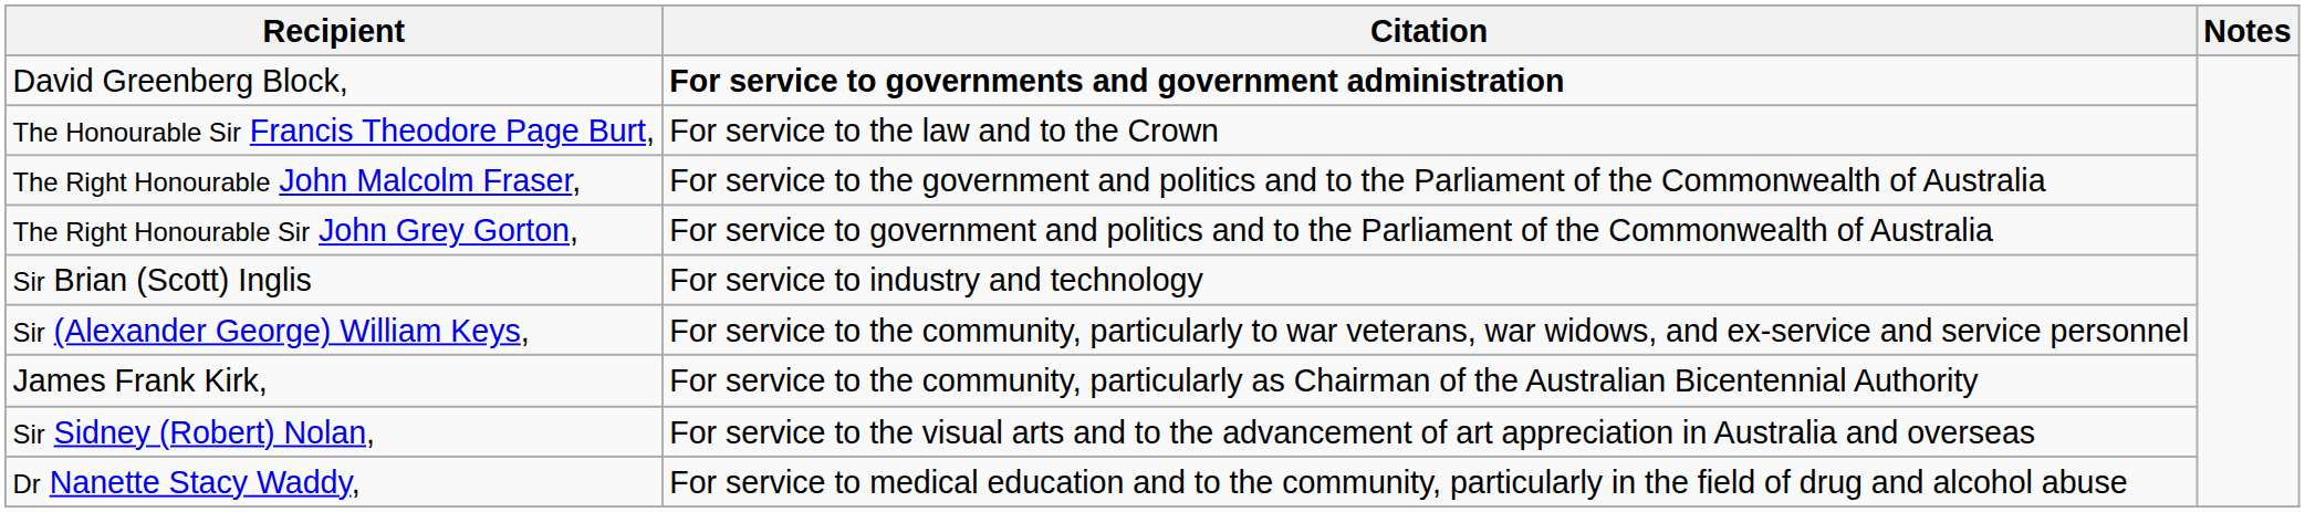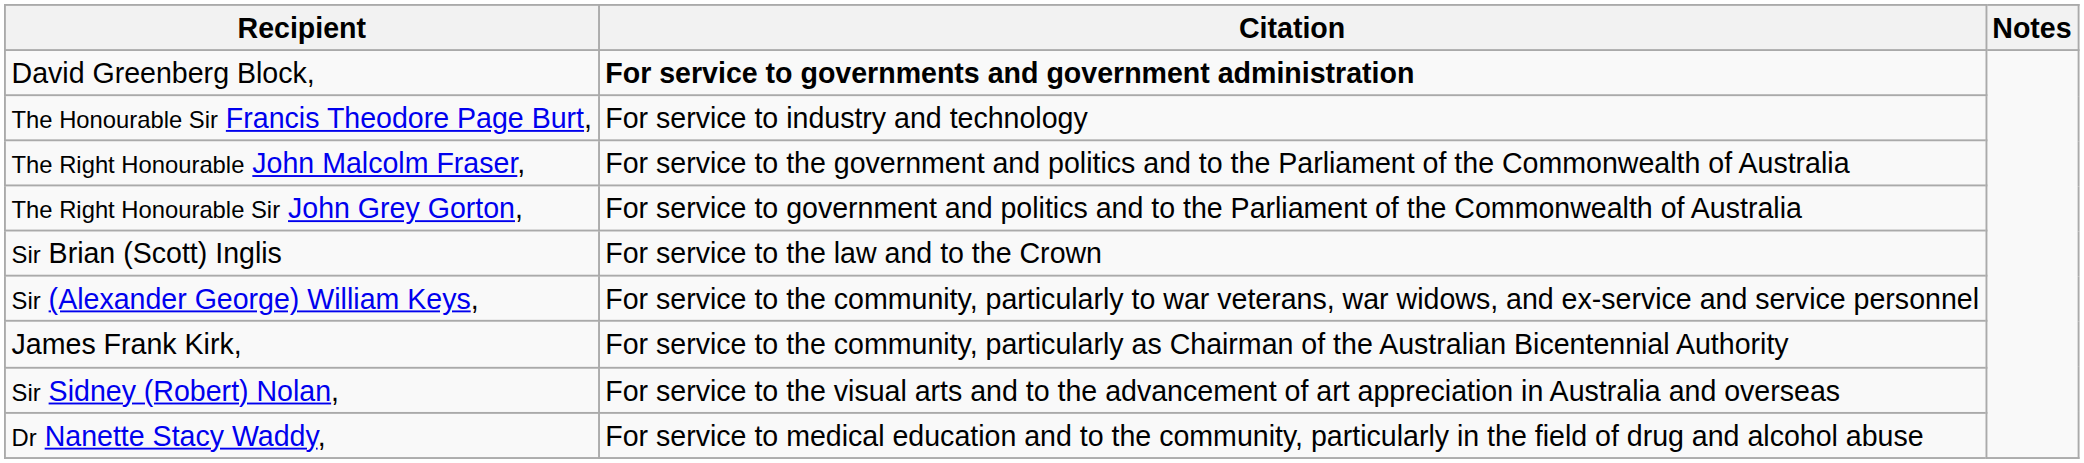The Honourable Sir Francis Theodore Page Burt, | Citation: For service to the law and to the Crown -> For service to industry and technology
Sir Brian (Scott) Inglis | Citation: For service to industry and technology -> For service to the law and to the Crown
